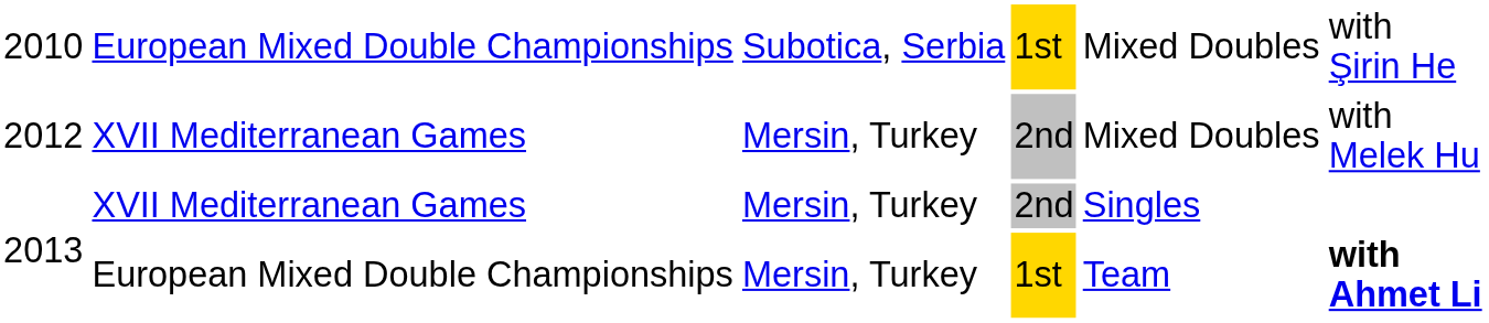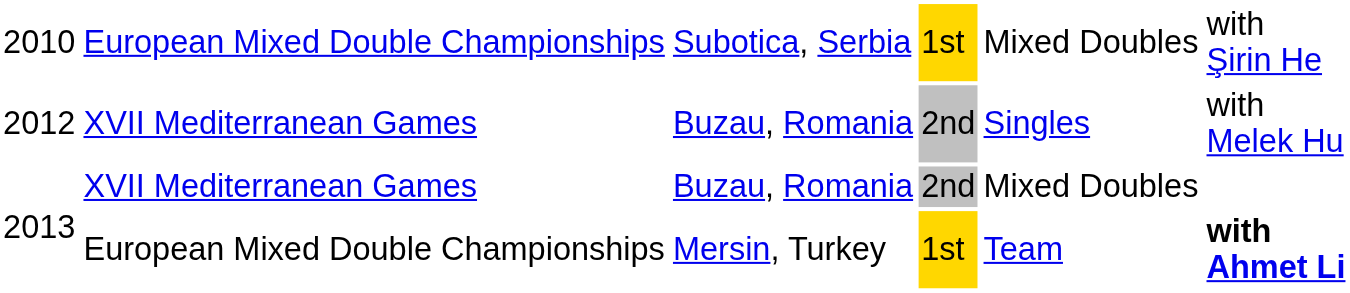2012 | column 3: Mersin, Turkey -> Buzau, Romania
2012 | column 5: Mixed Doubles -> Singles
2013 / 2nd | column 3: Mersin, Turkey -> Buzau, Romania
2013 / 2nd | column 5: Singles -> Mixed Doubles
